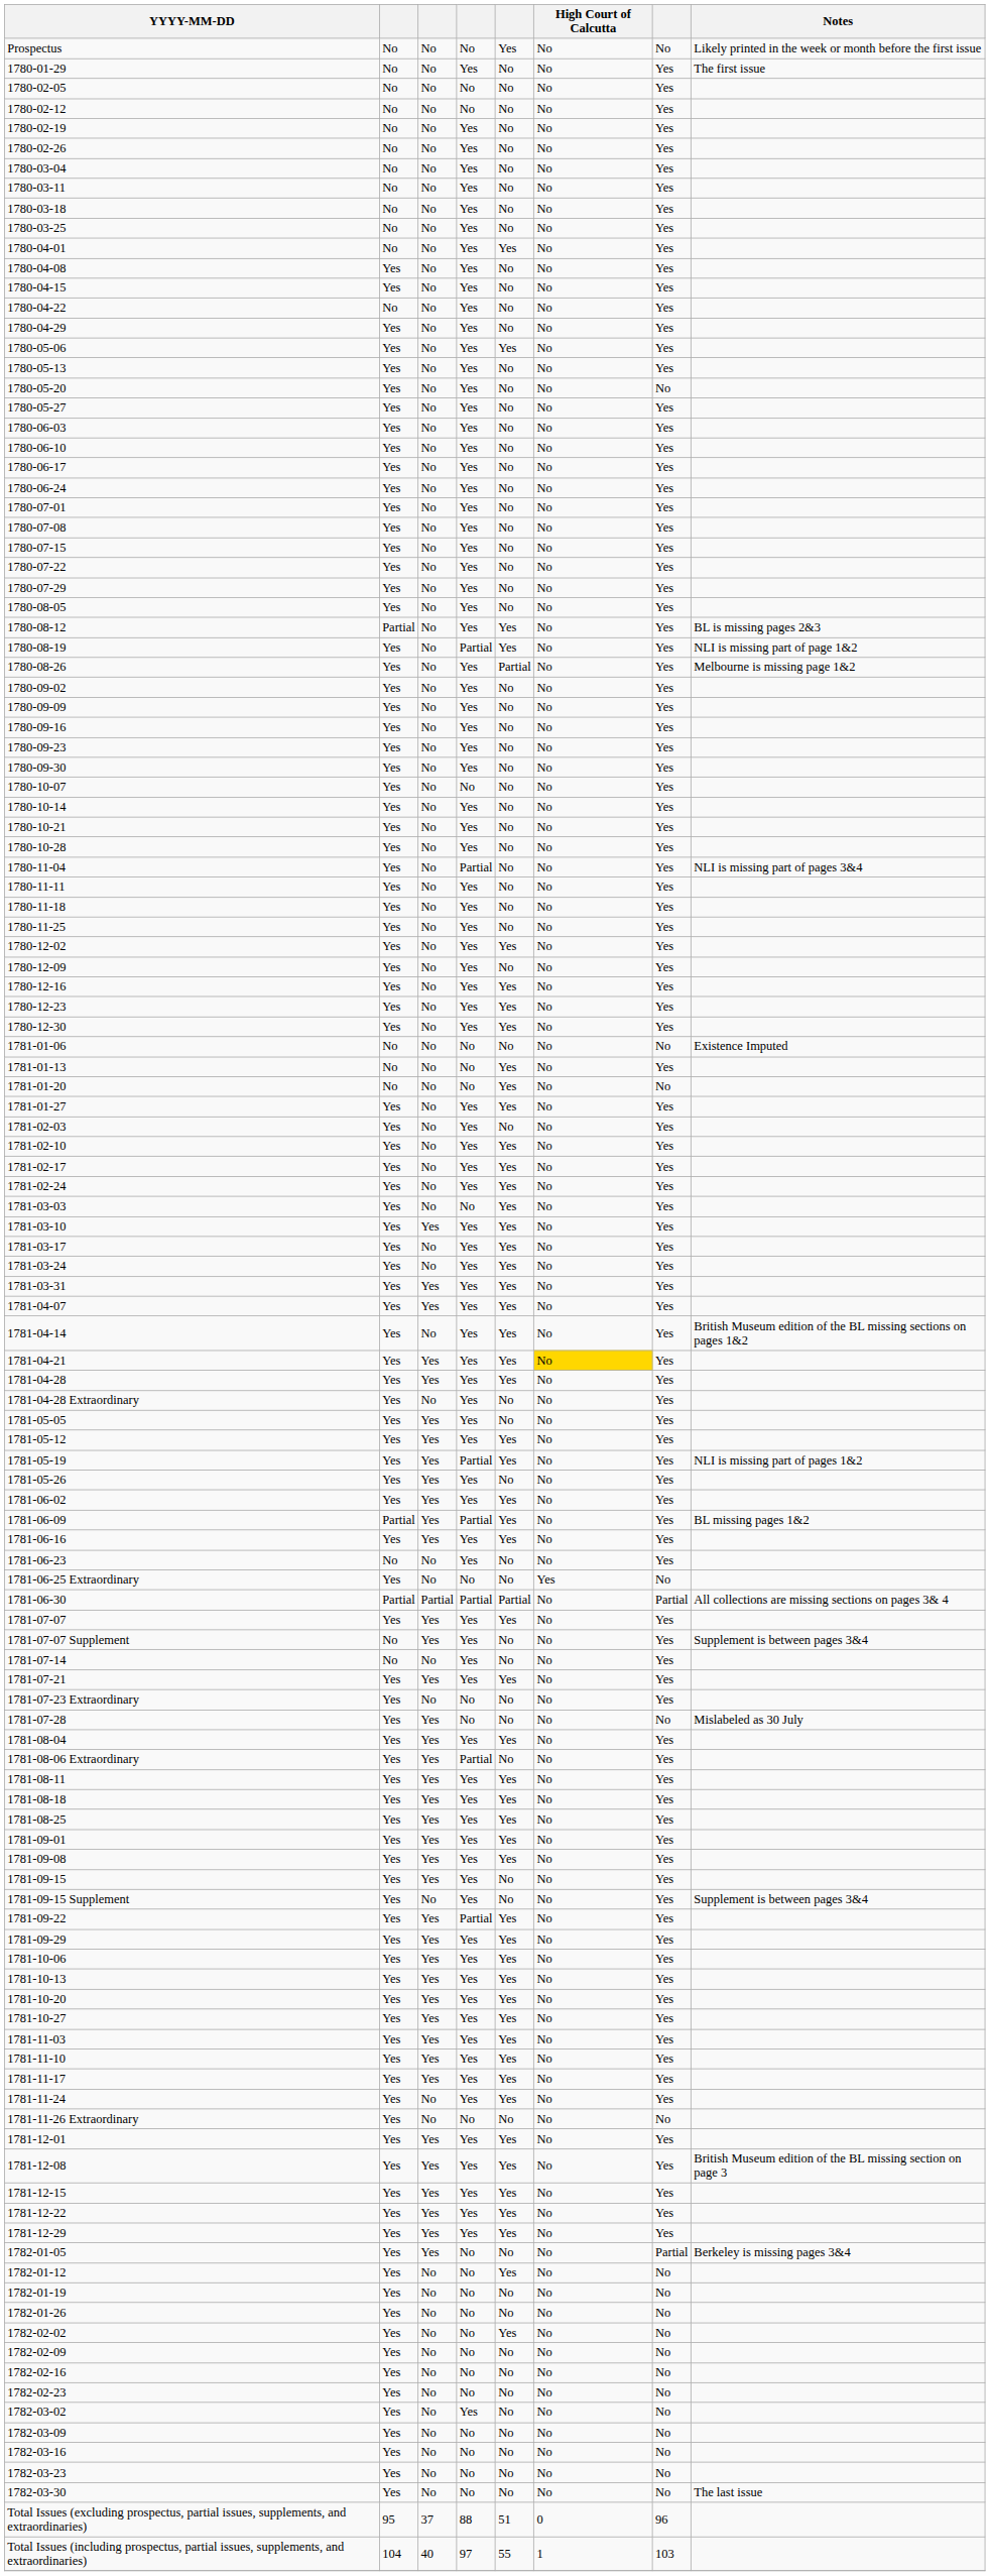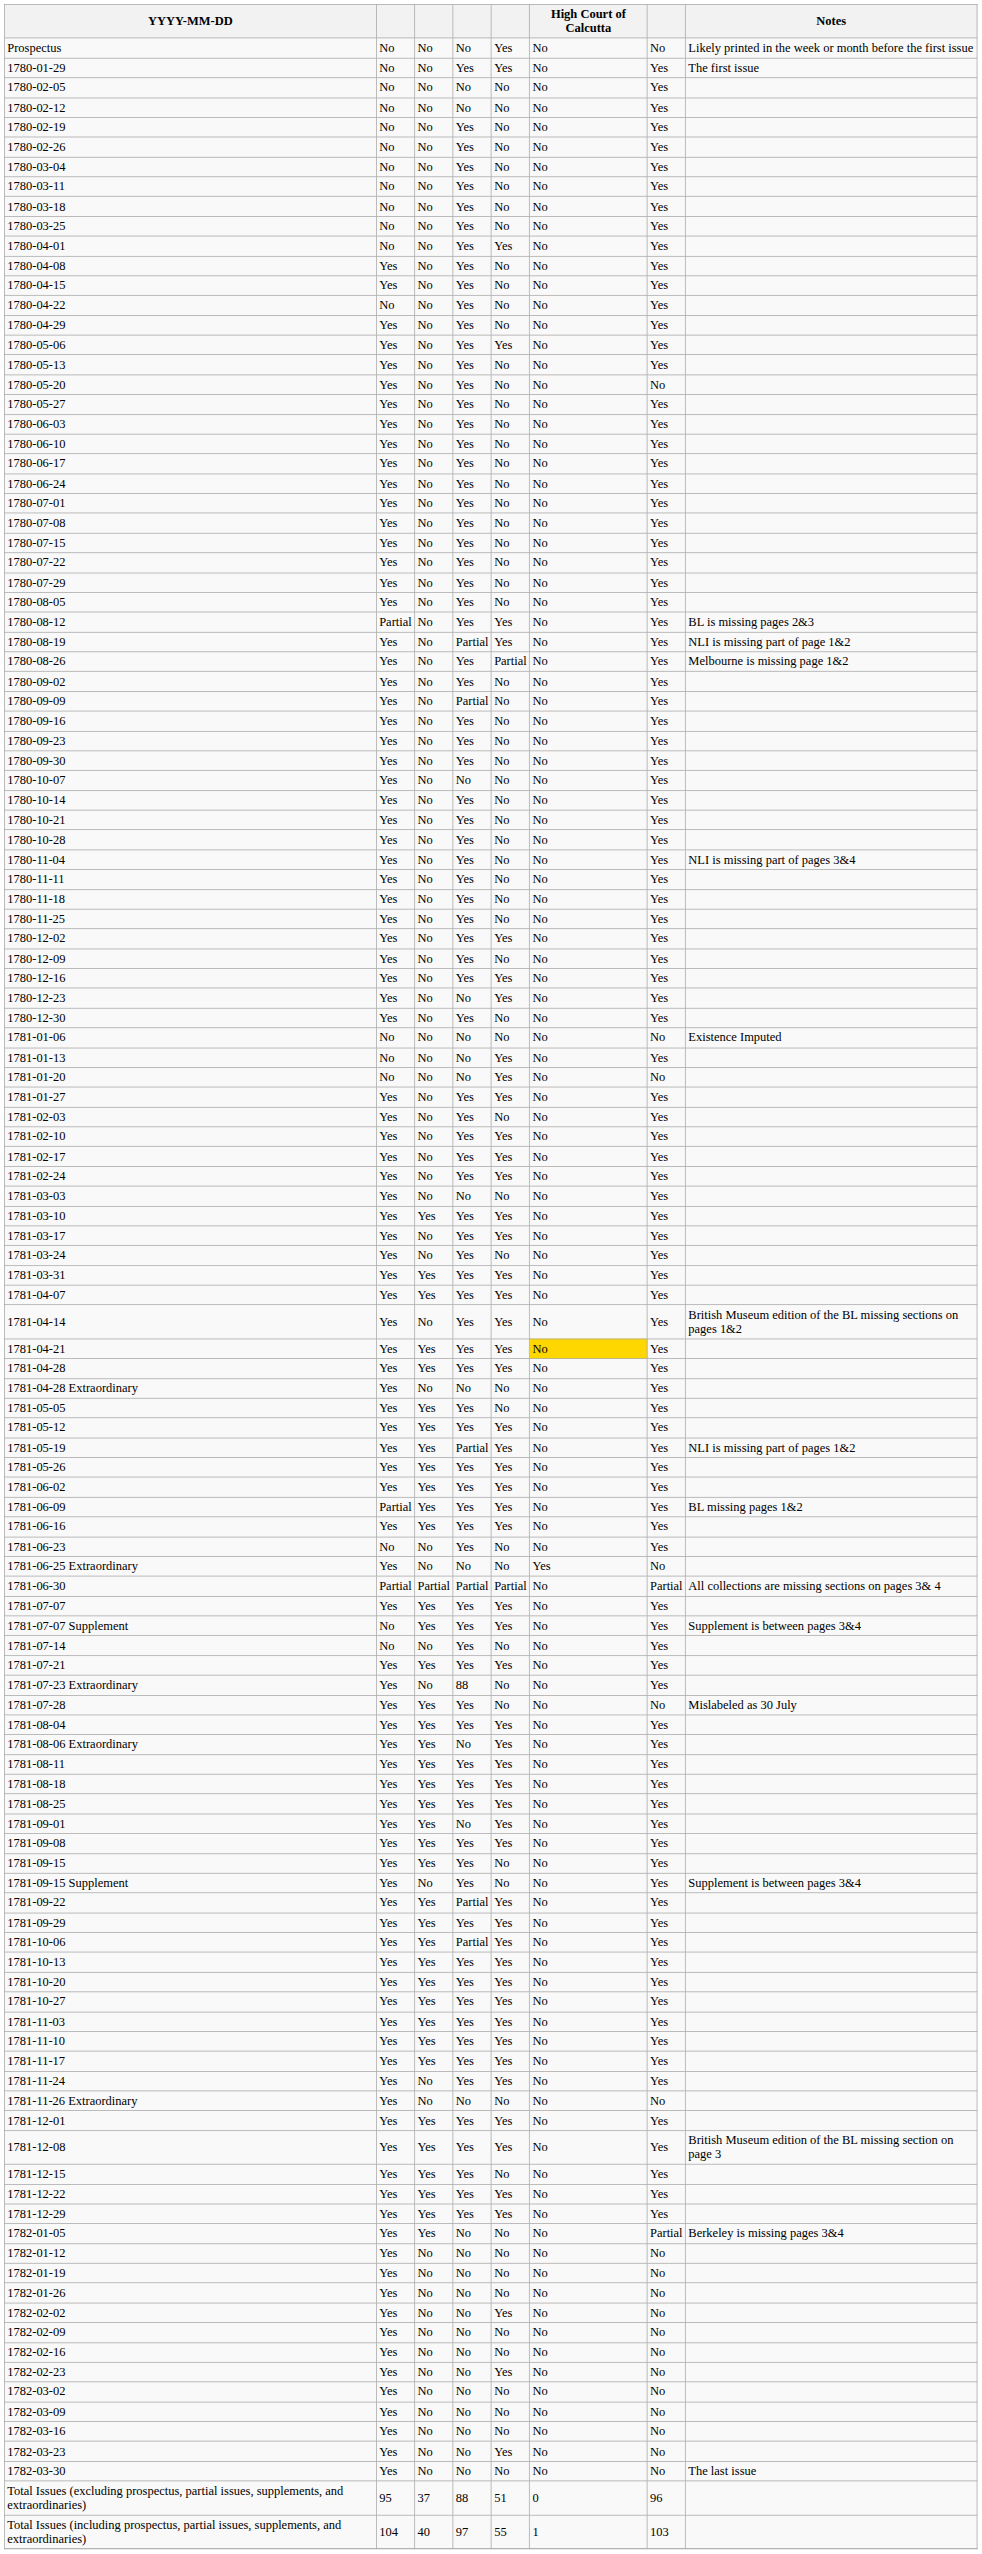1780-01-29 | column 5: No -> Yes
1780-09-09 | column 4: Yes -> Partial
1780-11-04 | column 4: Partial -> Yes
1780-12-23 | column 4: Yes -> No
1780-12-30 | column 5: Yes -> No
1781-03-03 | column 5: Yes -> No
1781-03-24 | column 5: Yes -> No
1781-04-28 Extraordinary | column 4: Yes -> No
1781-05-26 | column 5: No -> Yes
1781-06-09 | column 4: Partial -> Yes
1781-07-07 Supplement | column 5: No -> Yes
1781-07-23 Extraordinary | column 4: No -> 88
1781-07-28 | column 4: No -> Yes
1781-08-06 Extraordinary | column 4: Partial -> No
1781-08-06 Extraordinary | column 5: No -> Yes
1781-09-01 | column 4: Yes -> No
1781-10-06 | column 4: Yes -> Partial
1781-12-15 | column 5: Yes -> No
1782-01-12 | column 5: Yes -> No
1782-02-23 | column 5: No -> Yes
1782-03-02 | column 4: Yes -> No
1782-03-23 | column 5: No -> Yes
